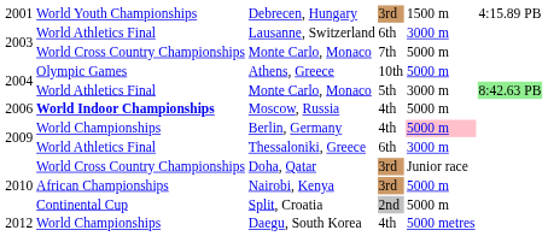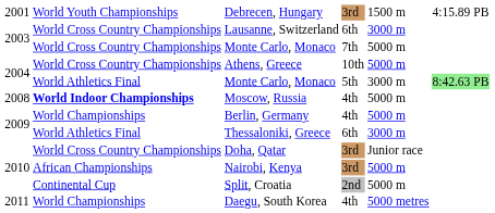Lausanne, Switzerland | column 2: World Athletics Final -> World Cross Country Championships
Athens, Greece | column 2: Olympic Games -> World Cross Country Championships
Moscow, Russia | column 1: 2006 -> 2008
Berlin, Germany | column 5: pink background -> no background
Daegu, South Korea | column 1: 2012 -> 2011
